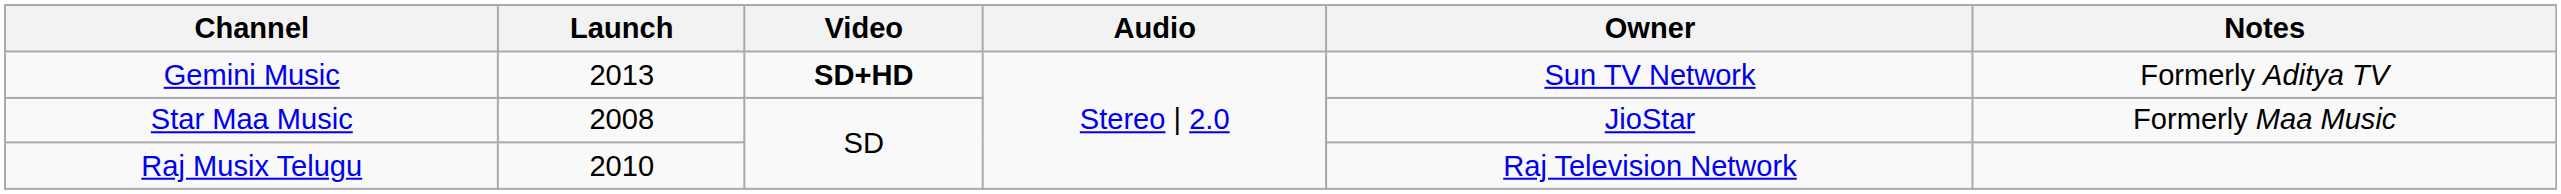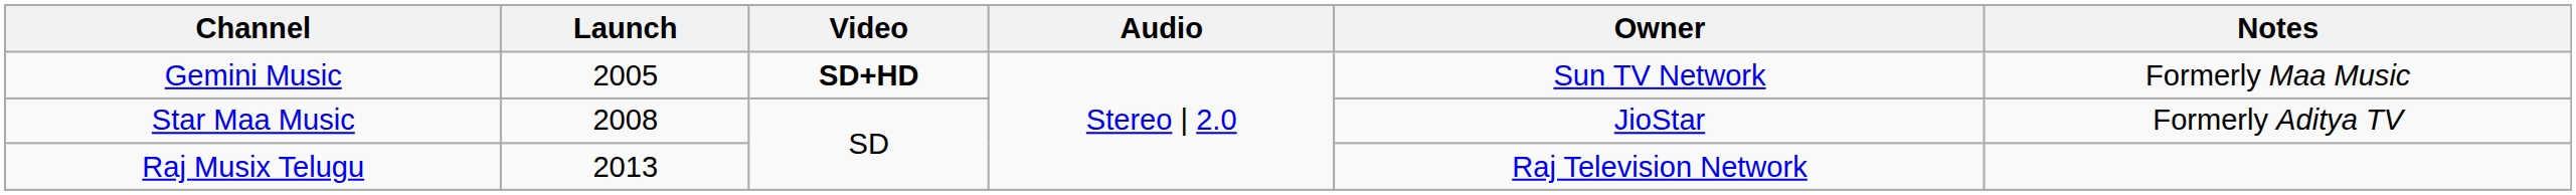Gemini Music | Launch: 2013 -> 2005
Gemini Music | Notes: Formerly Aditya TV -> Formerly Maa Music
Star Maa Music | Notes: Formerly Maa Music -> Formerly Aditya TV
Raj Musix Telugu | Launch: 2010 -> 2013
